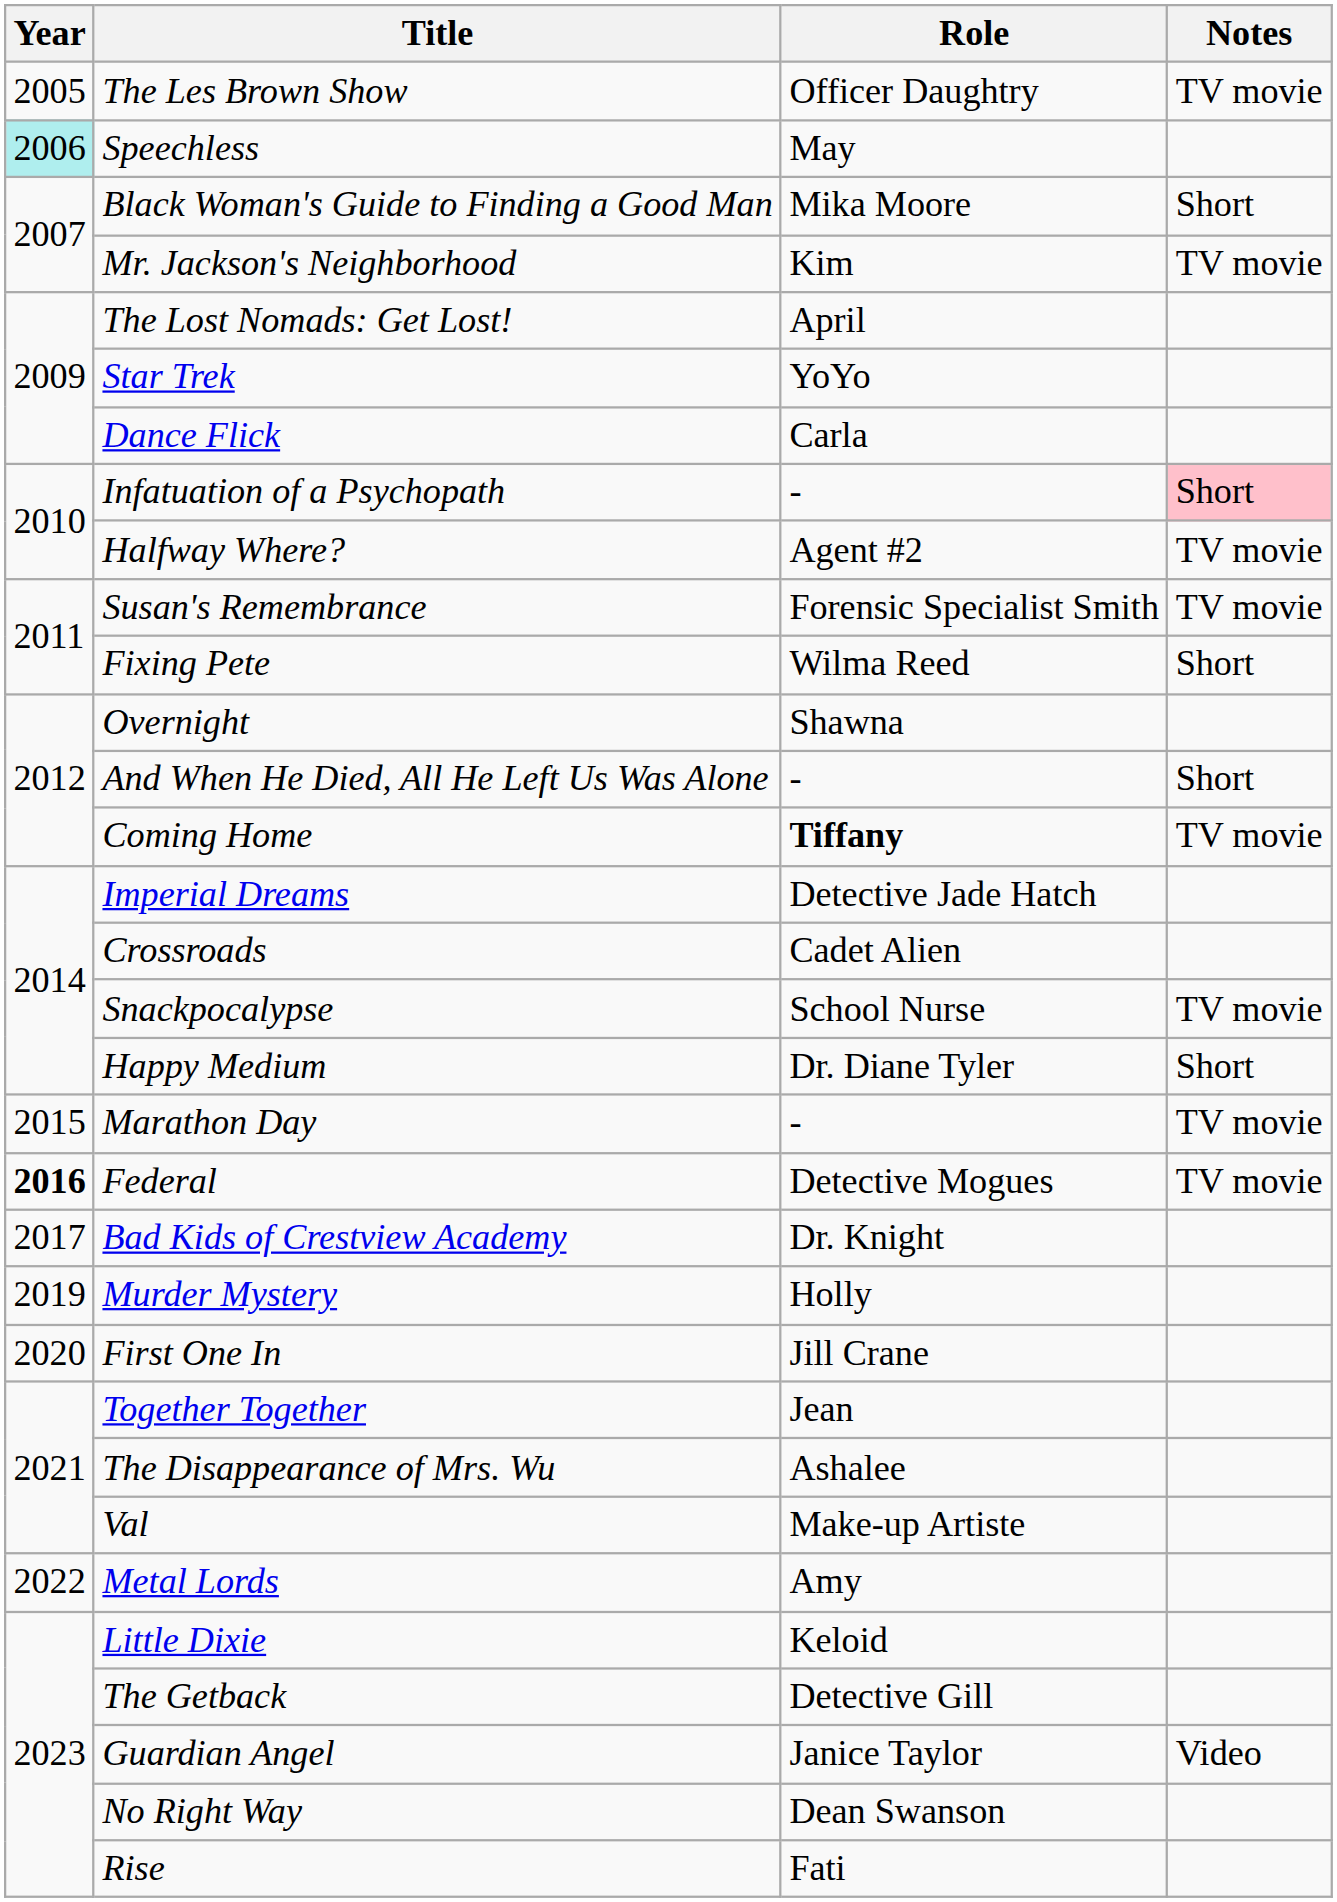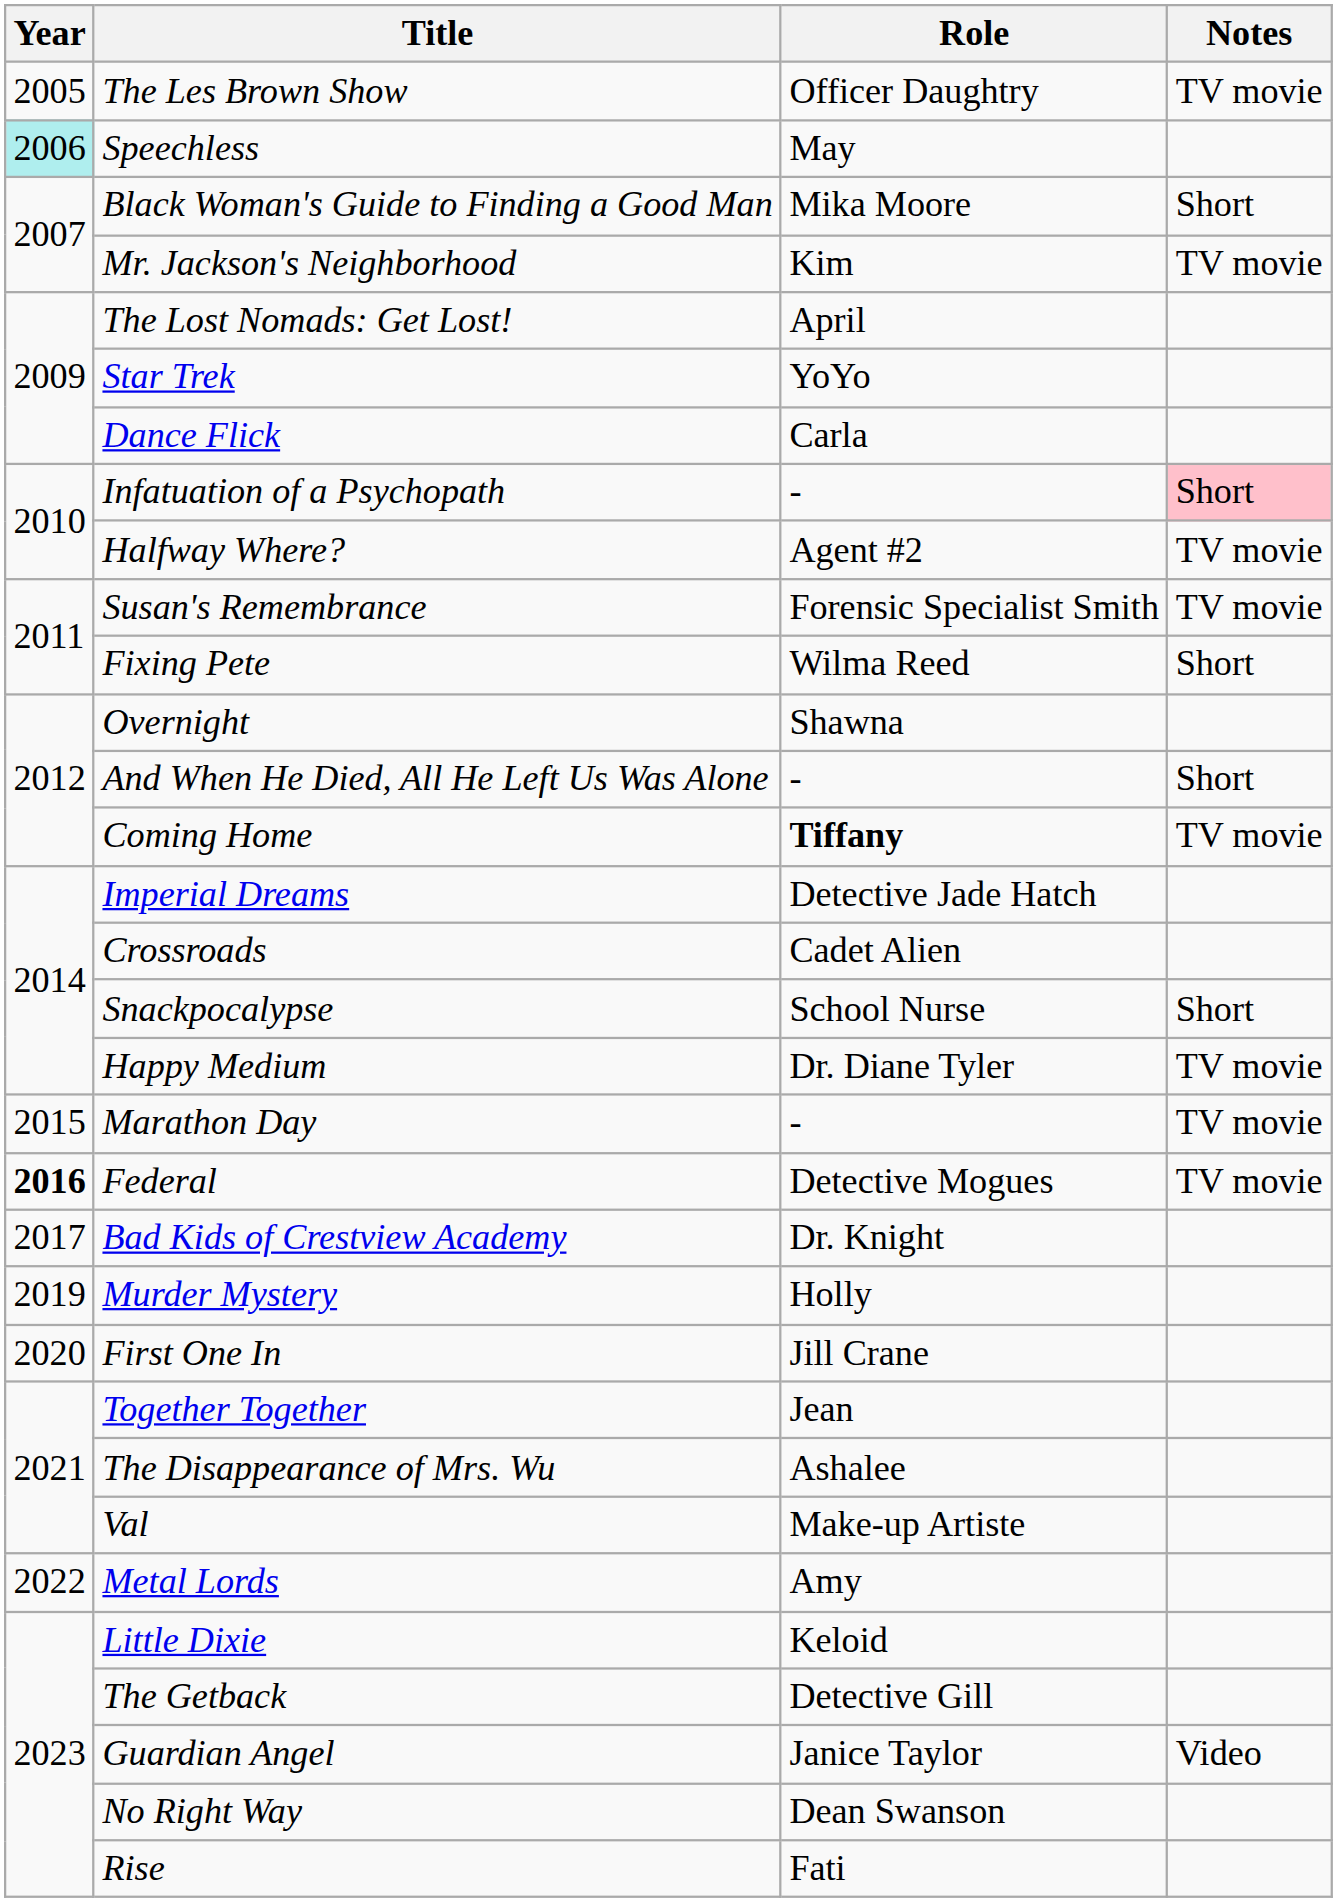Snackpocalypse | Notes: TV movie -> Short
Happy Medium | Notes: Short -> TV movie
